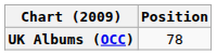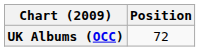UK Albums (OCC) | Position: 78 -> 72
